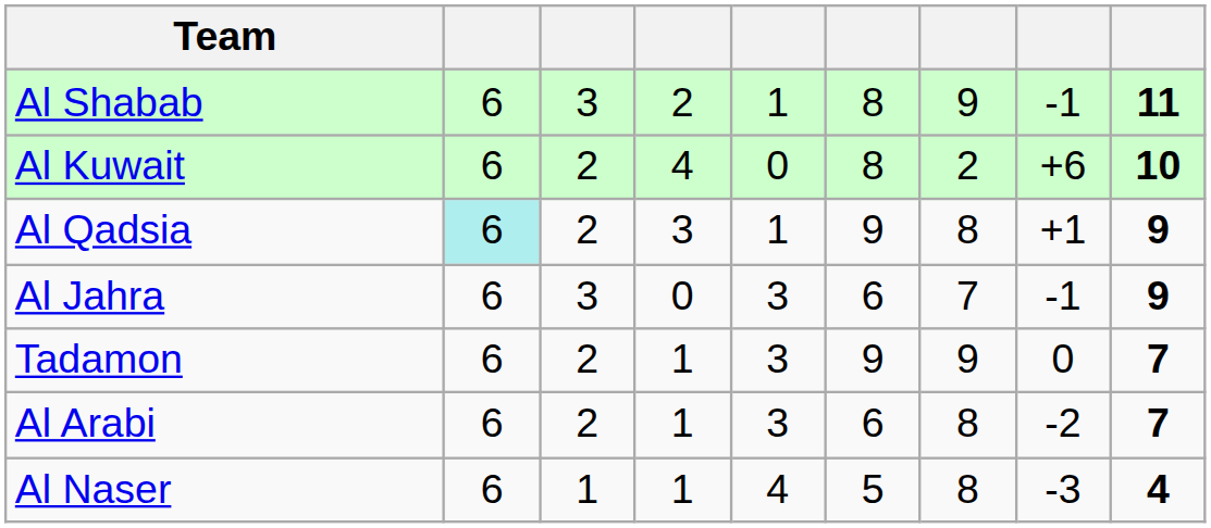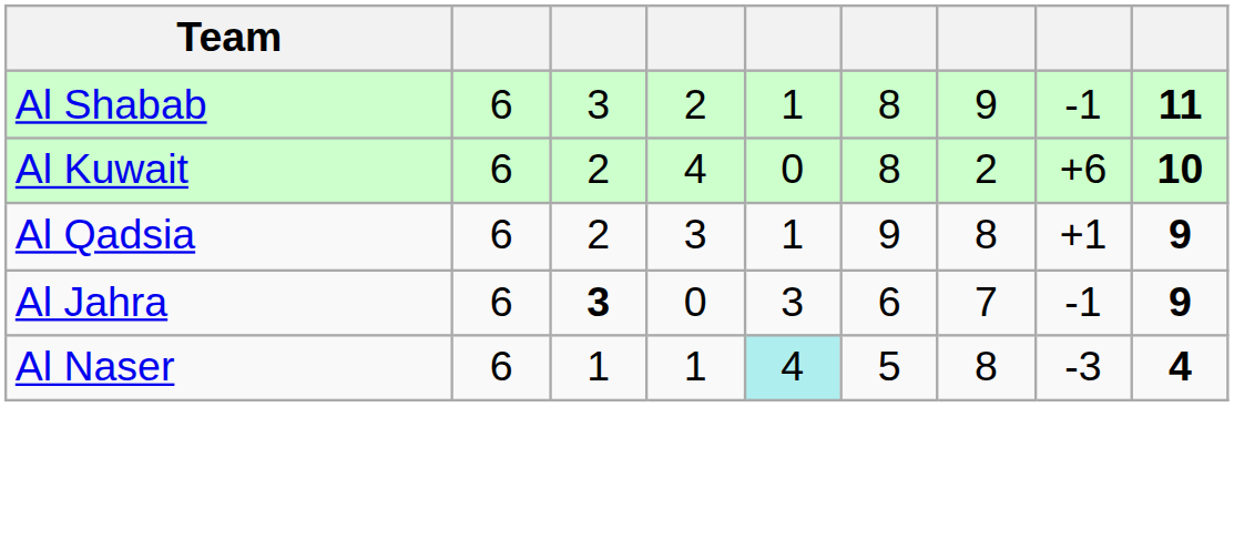Al Qadsia | column 2: paleturquoise background -> no background
Al Jahra | column 3: normal -> bold
- row: Tadamon | 6 | 2 | 1 | 3 | 9 | 9 | 0 | 7
- row: Al Arabi | 6 | 2 | 1 | 3 | 6 | 8 | -2 | 7
Al Naser | column 5: no background -> paleturquoise background
